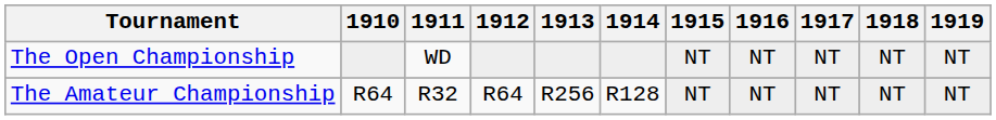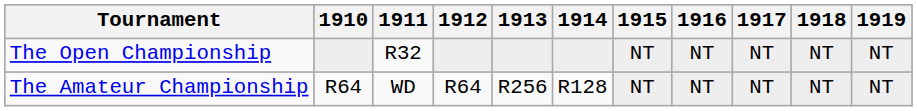The Open Championship | 1911: WD -> R32
The Amateur Championship | 1911: R32 -> WD
